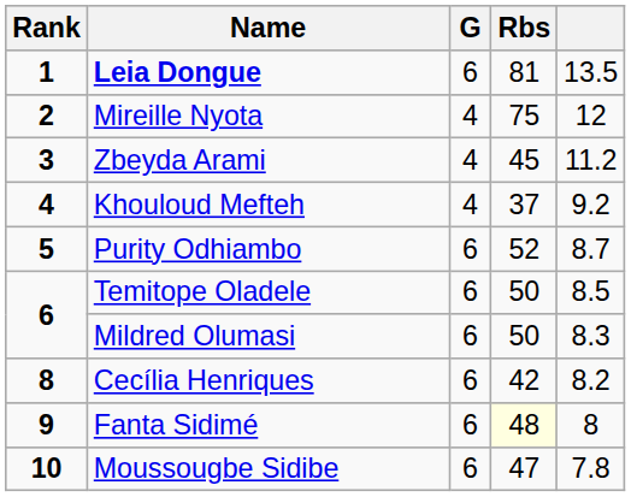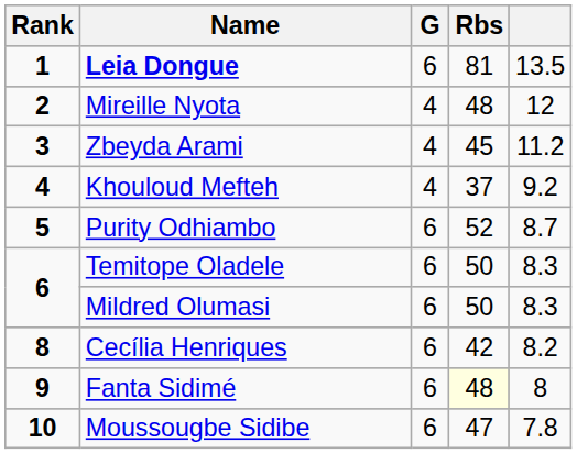Mireille Nyota | Rbs: 75 -> 48
Temitope Oladele | column 5: 8.5 -> 8.3
